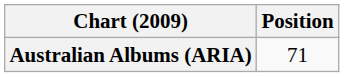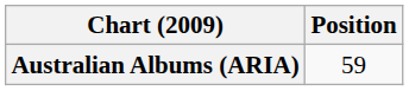Australian Albums (ARIA) | Position: 71 -> 59
